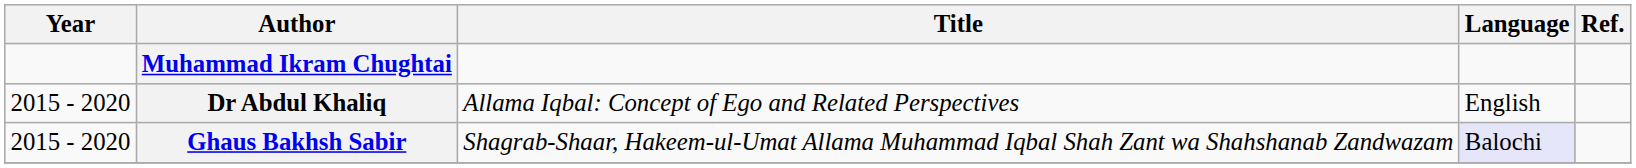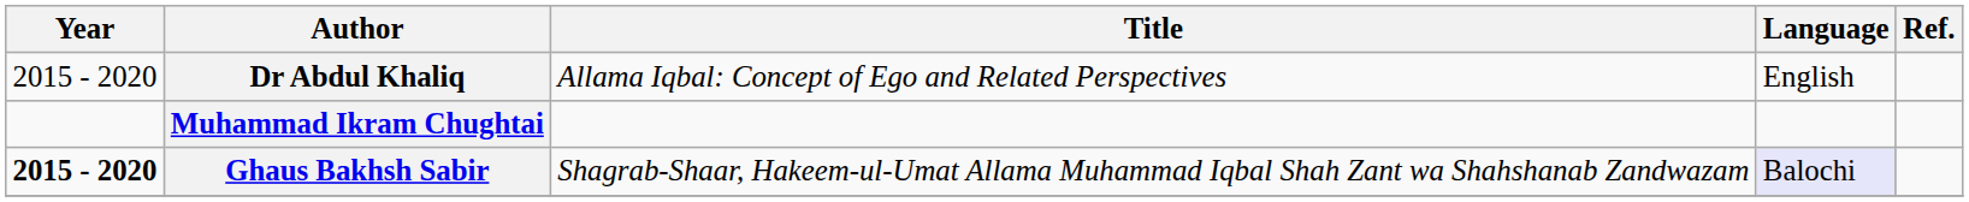rows swapped: Muhammad Ikram Chughtai <-> Dr Abdul Khaliq
Ghaus Bakhsh Sabir | Year: normal -> bold
